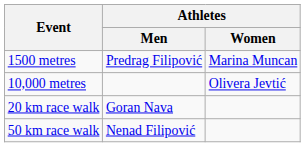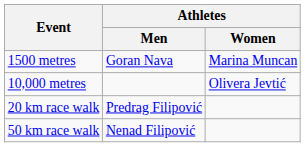1500 metres | Athletes / Men: Predrag Filipović -> Goran Nava
20 km race walk | Athletes / Men: Goran Nava -> Predrag Filipović
